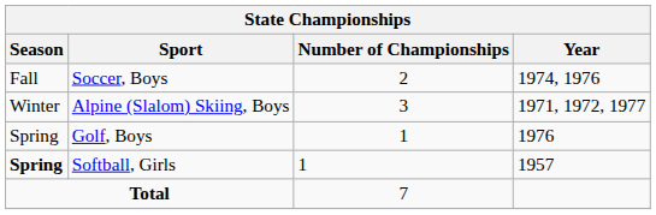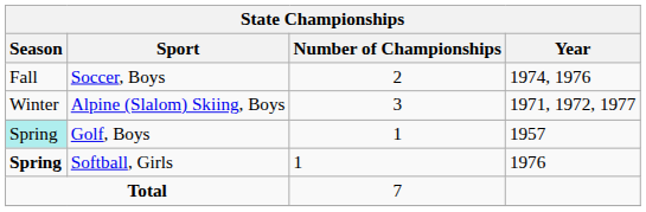Golf, Boys | Season: no background -> paleturquoise background
Golf, Boys | Year: 1976 -> 1957
Softball, Girls | Year: 1957 -> 1976
